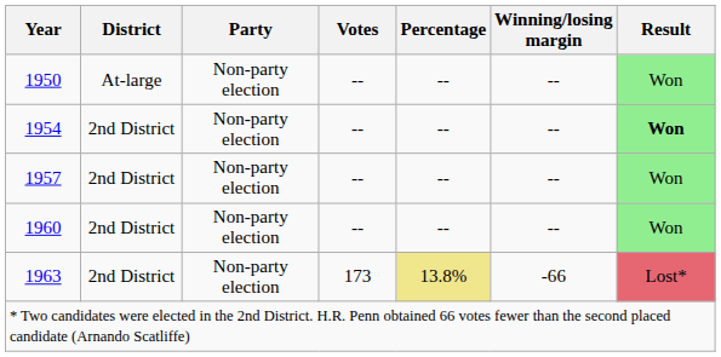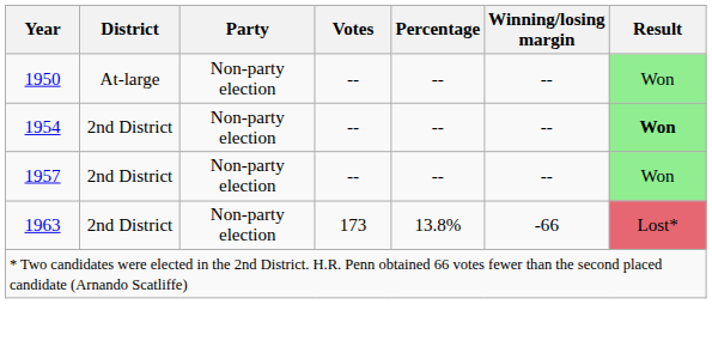- row: 1960 | 2nd District | Non-party election | -- | -- | -- | Won
1963 | Percentage: khaki background -> no background
